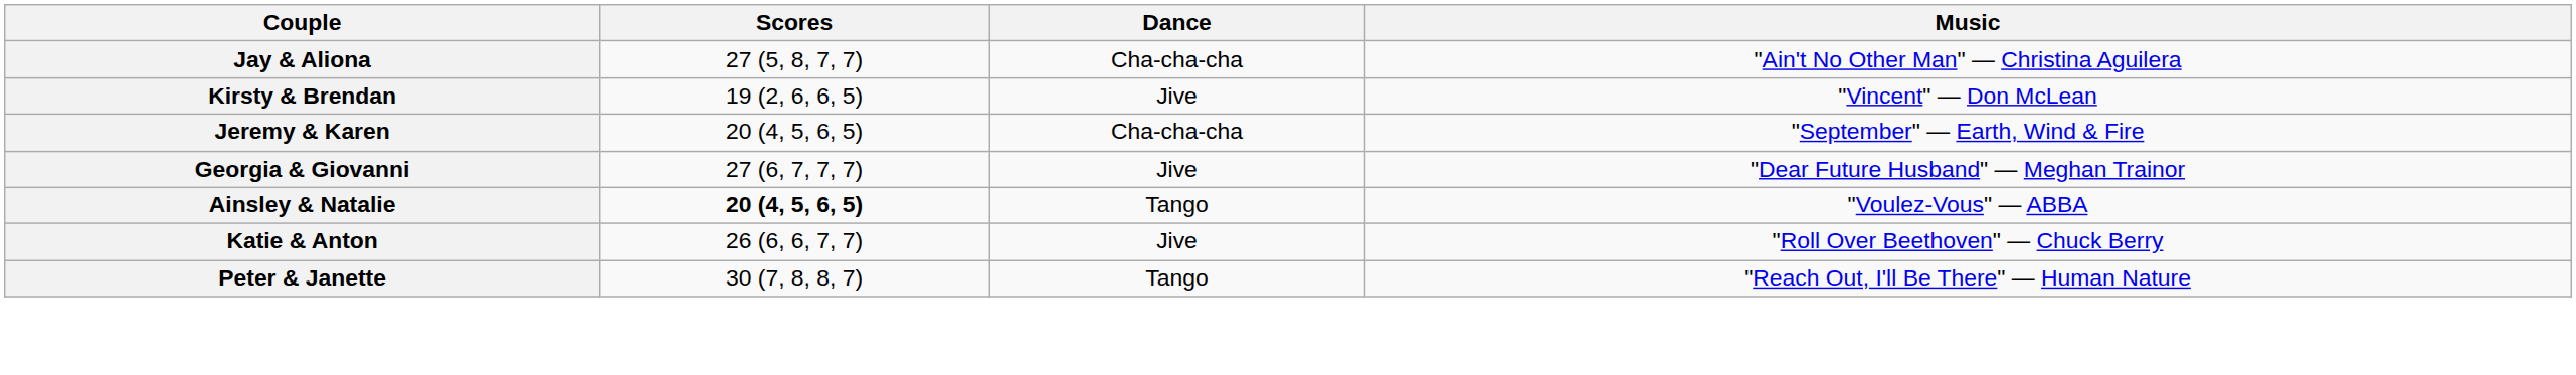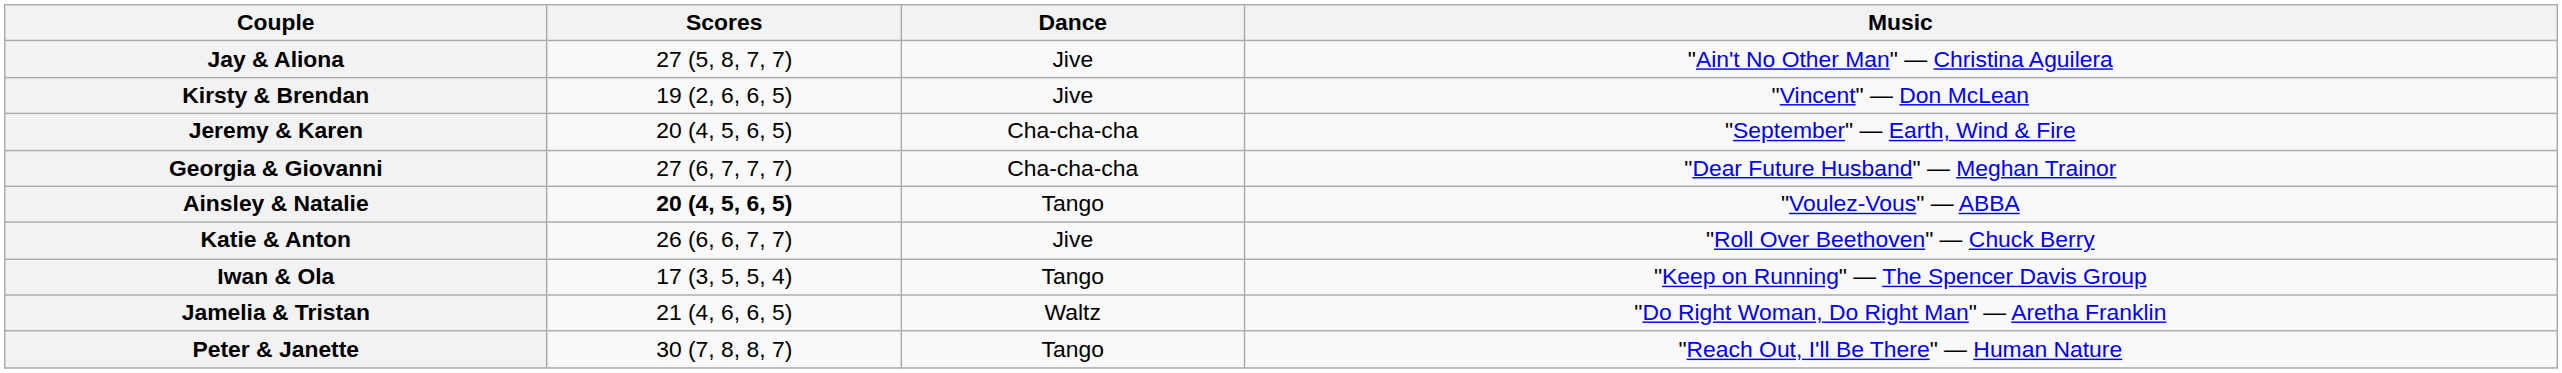Jay & Aliona | Dance: Cha-cha-cha -> Jive
Georgia & Giovanni | Dance: Jive -> Cha-cha-cha
+ row: Iwan & Ola | 17 (3, 5, 5, 4) | Tango | "Keep on Running" — The Spencer Davis Group
+ row: Jamelia & Tristan | 21 (4, 6, 6, 5) | Waltz | "Do Right Woman, Do Right Man" — Aretha Franklin
